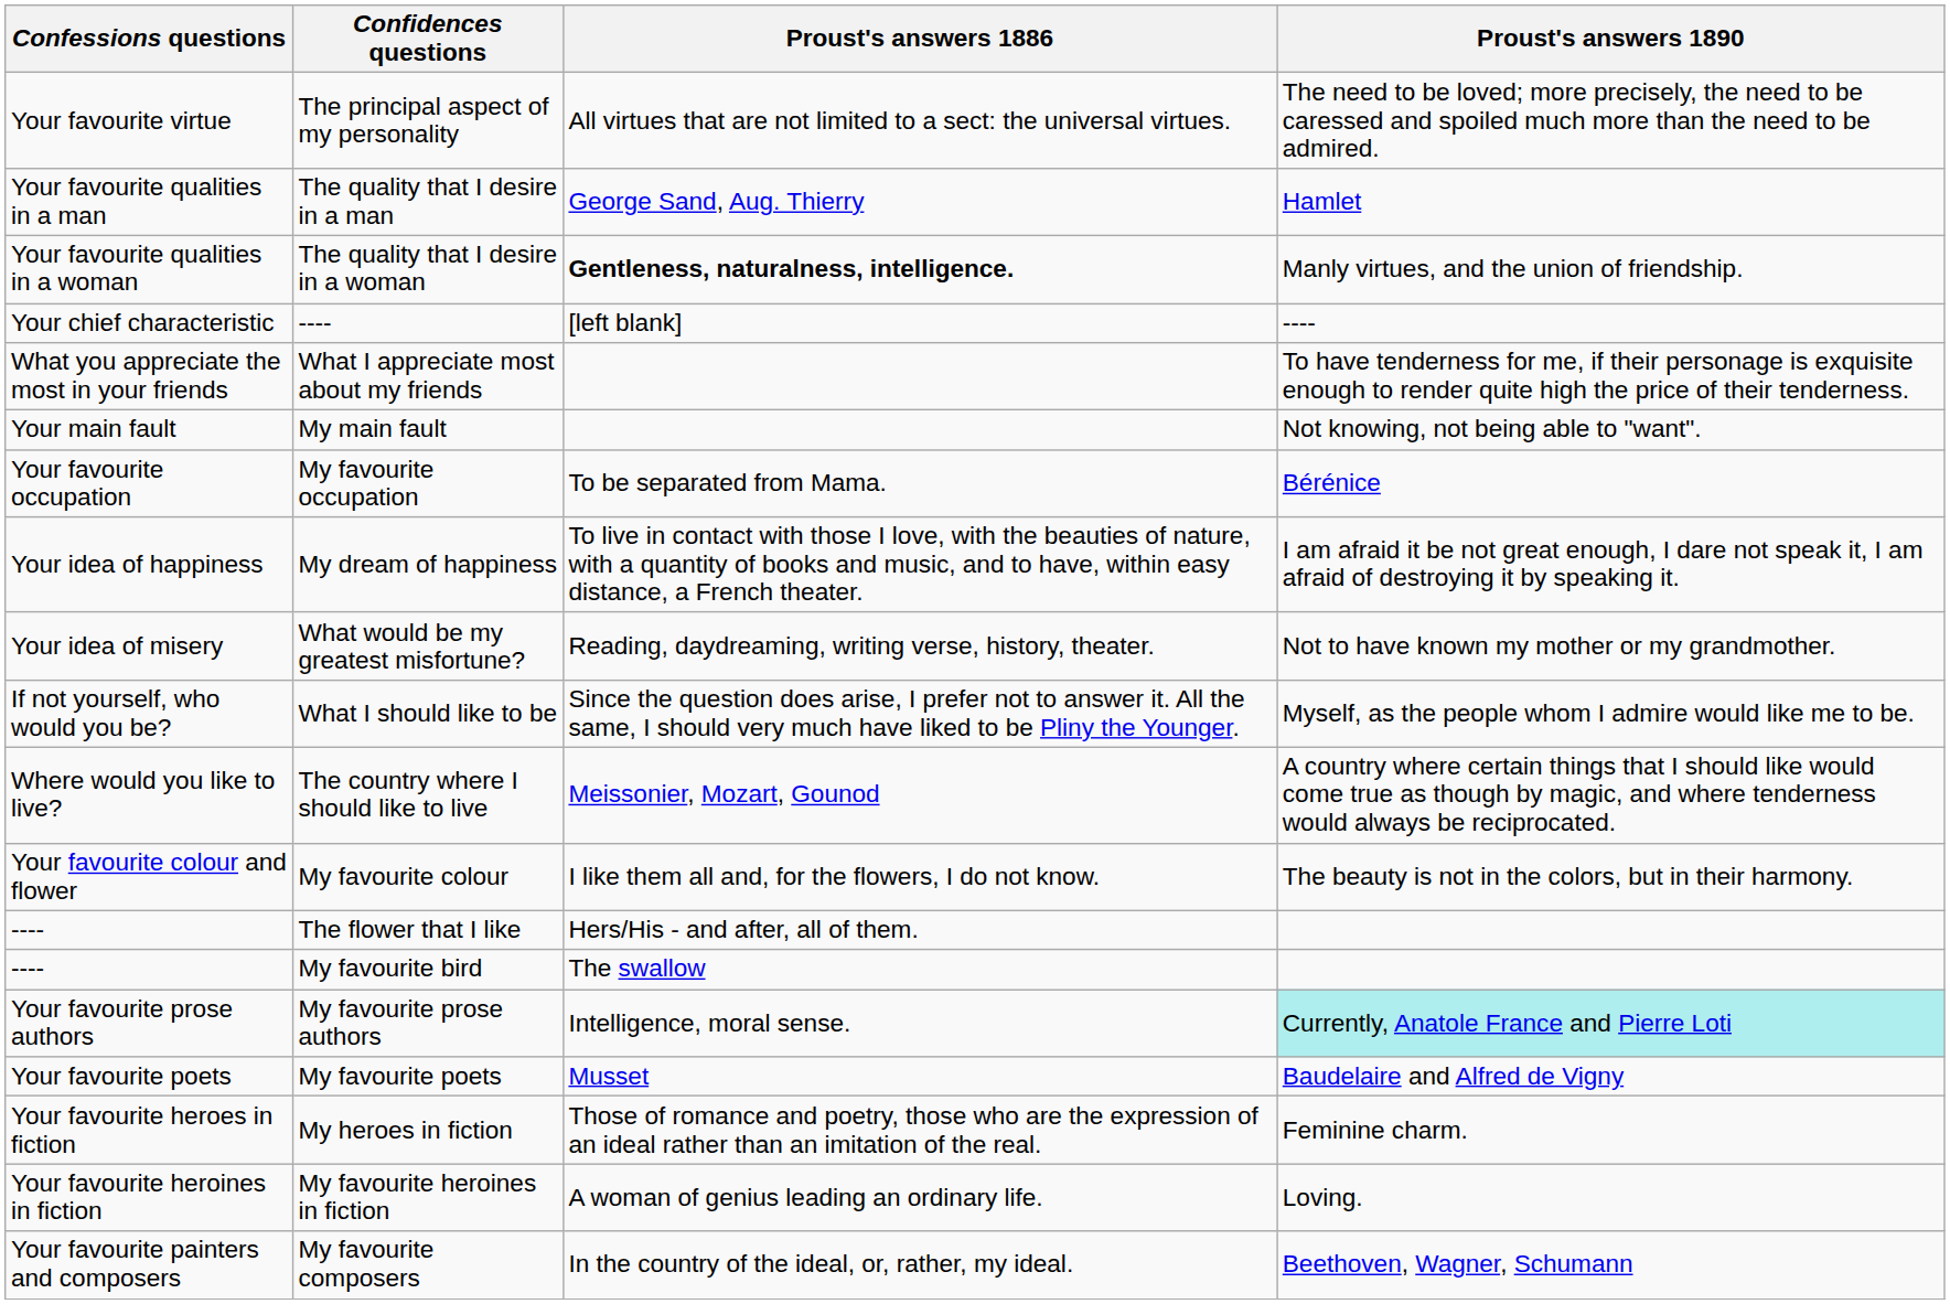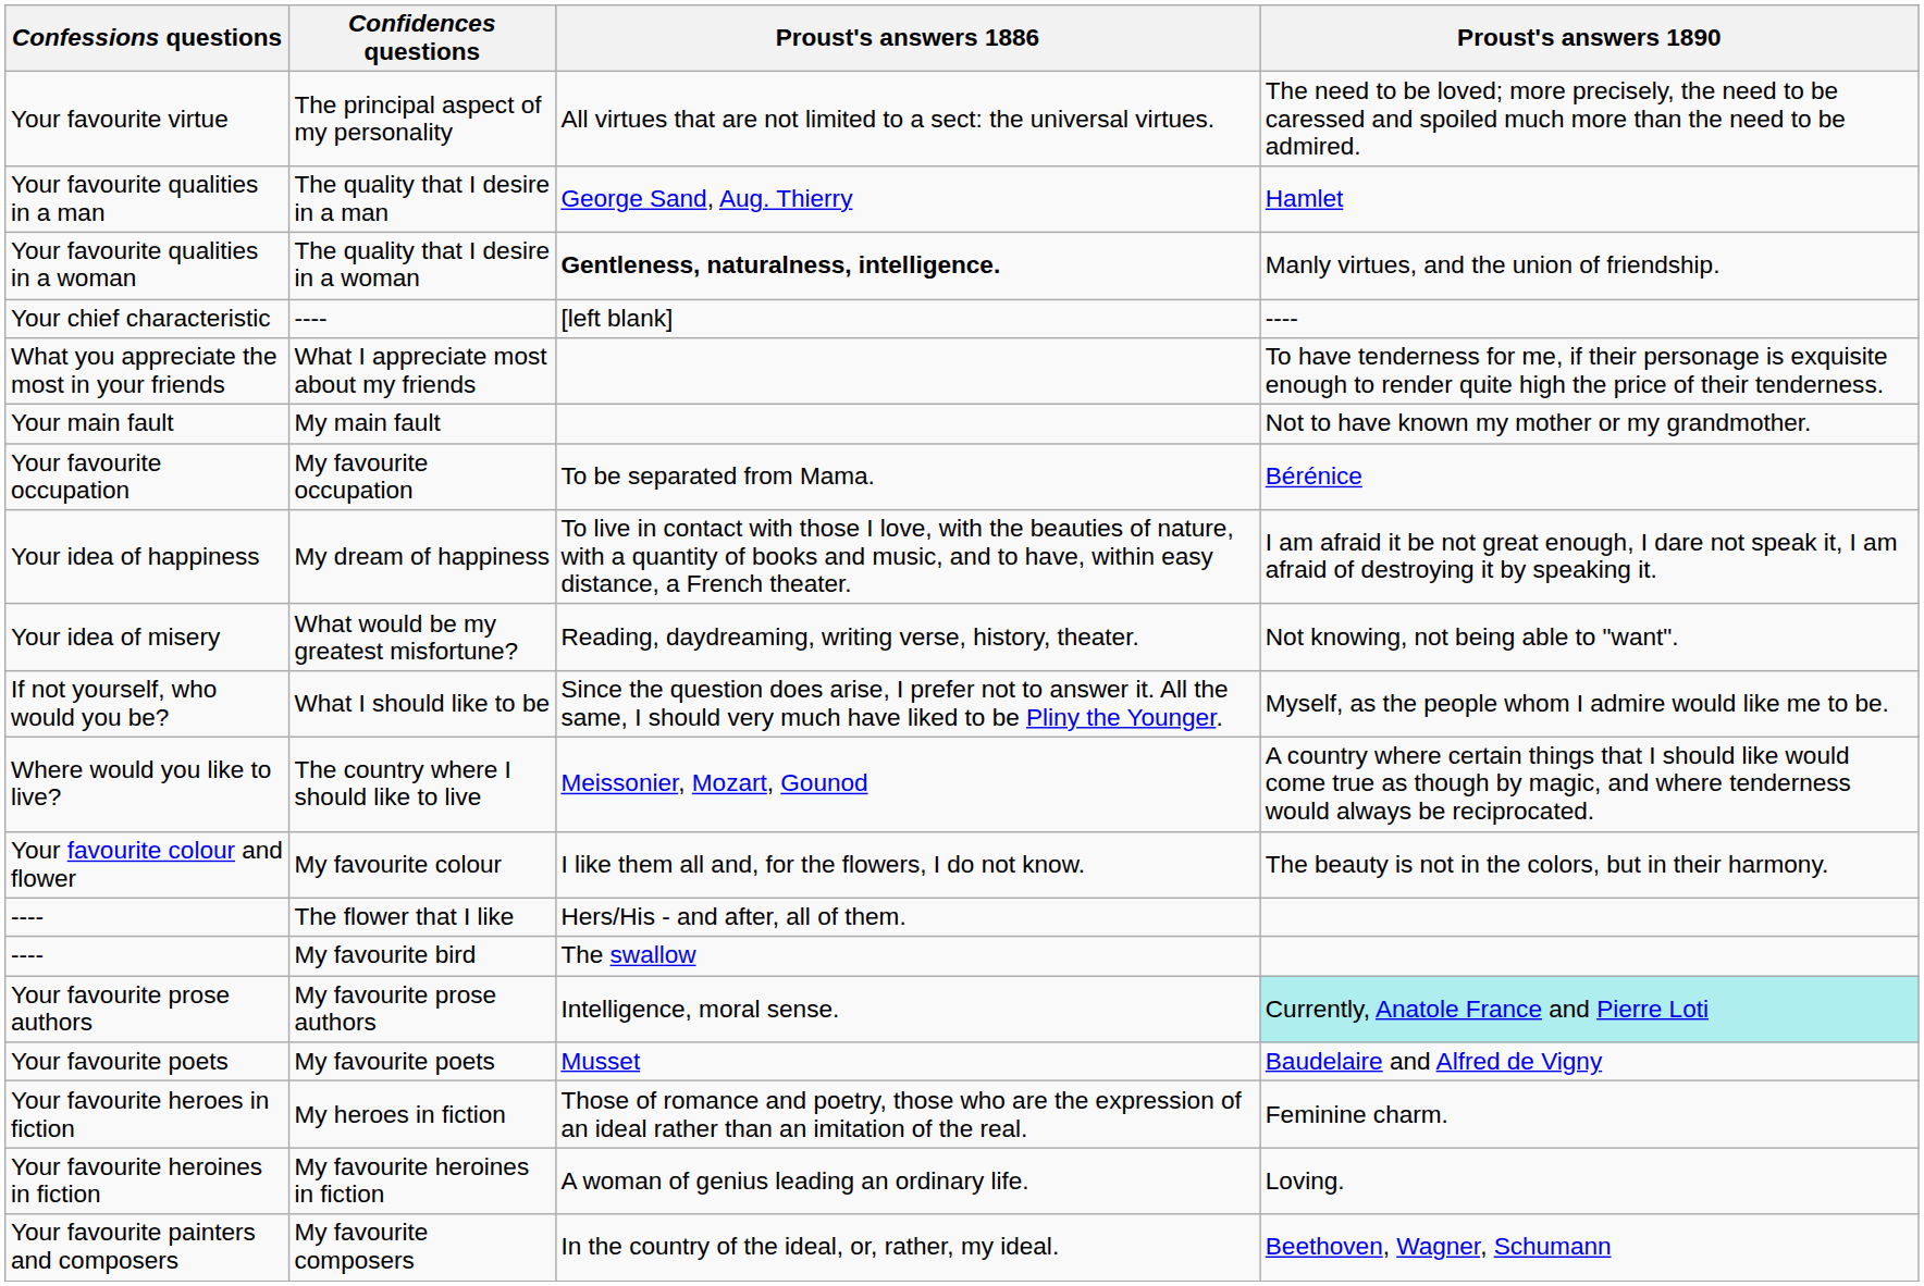My main fault | Proust's answers 1890: Not knowing, not being able to "want". -> Not to have known my mother or my grandmother.
What would be my greatest misfortune? | Proust's answers 1890: Not to have known my mother or my grandmother. -> Not knowing, not being able to "want".
